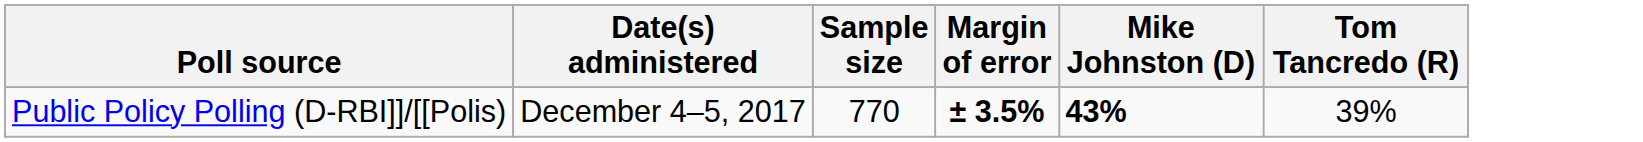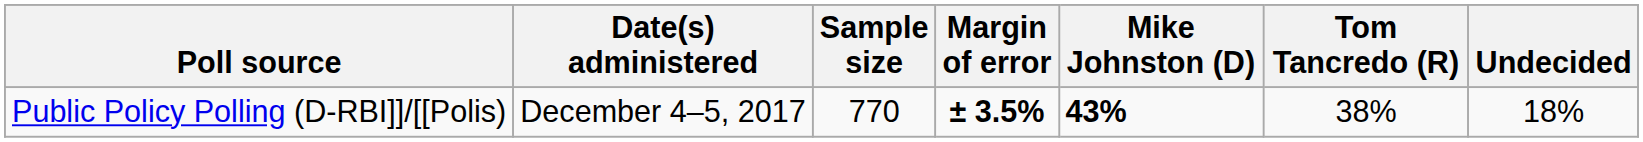+ column: Undecided | 18%
Public Policy Polling (D-RBI]]/[[Polis) | Tom Tancredo (R): 39% -> 38%
